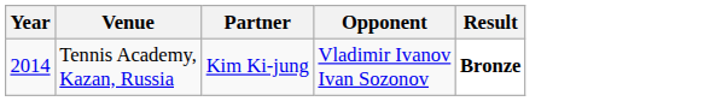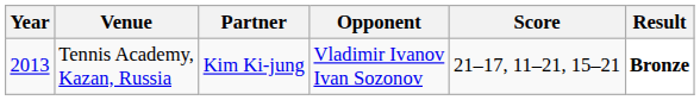+ column: Score | 21–17, 11–21, 15–21
Tennis Academy, Kazan, Russia | Year: 2014 -> 2013
